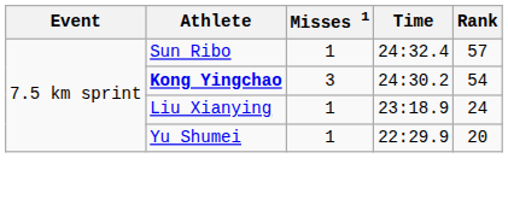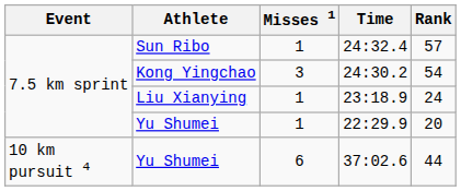24:30.2 | Athlete: bold -> normal
+ row: 10 km pursuit 4 | Yu Shumei | 6 | 37:02.6 | 44
